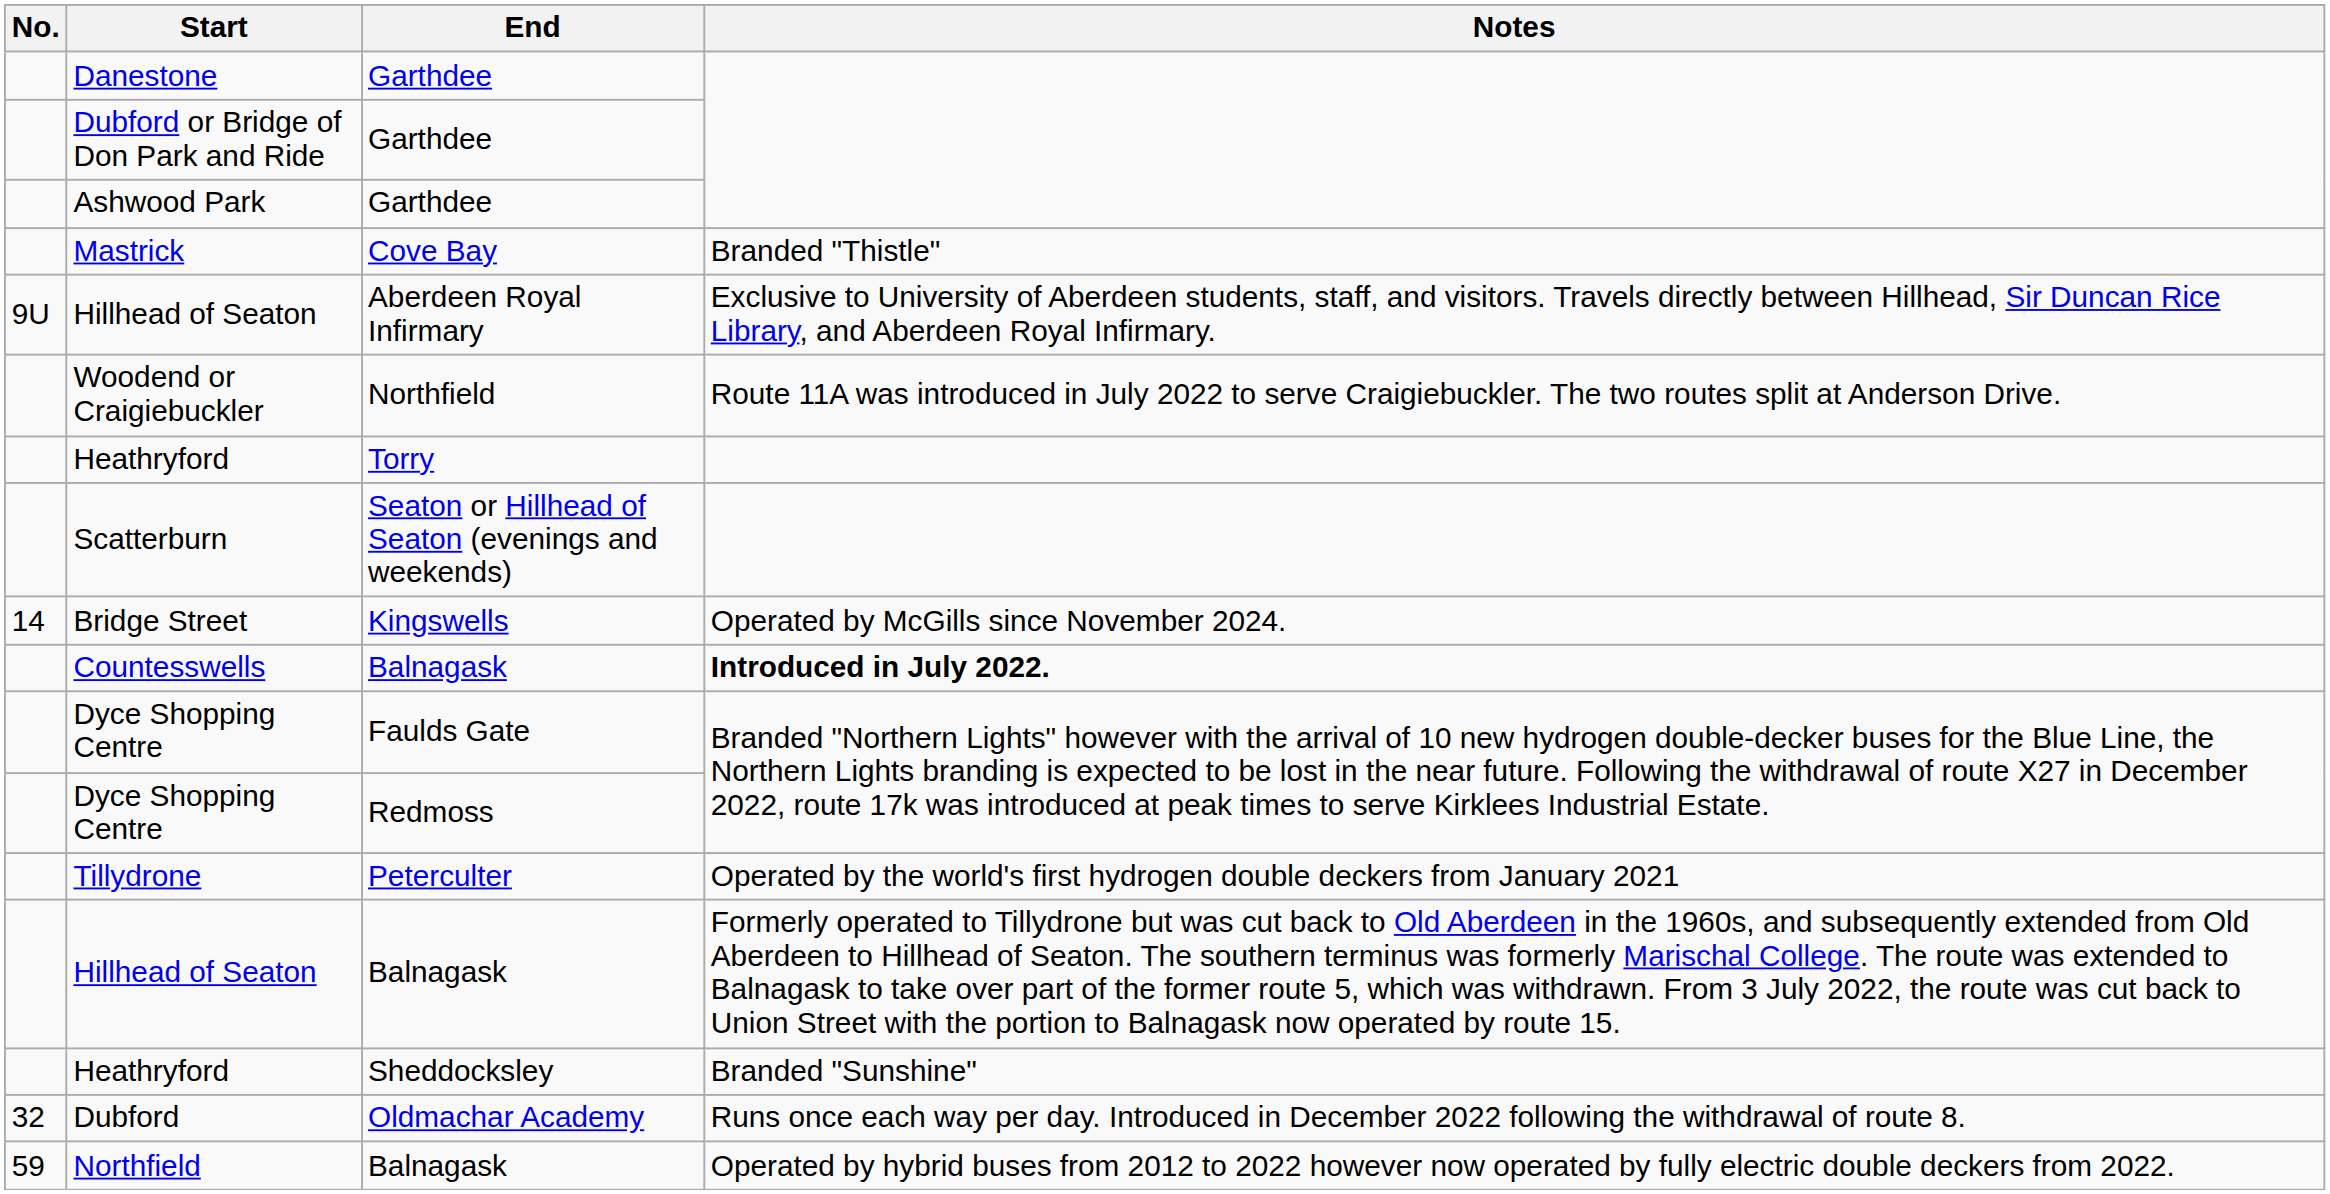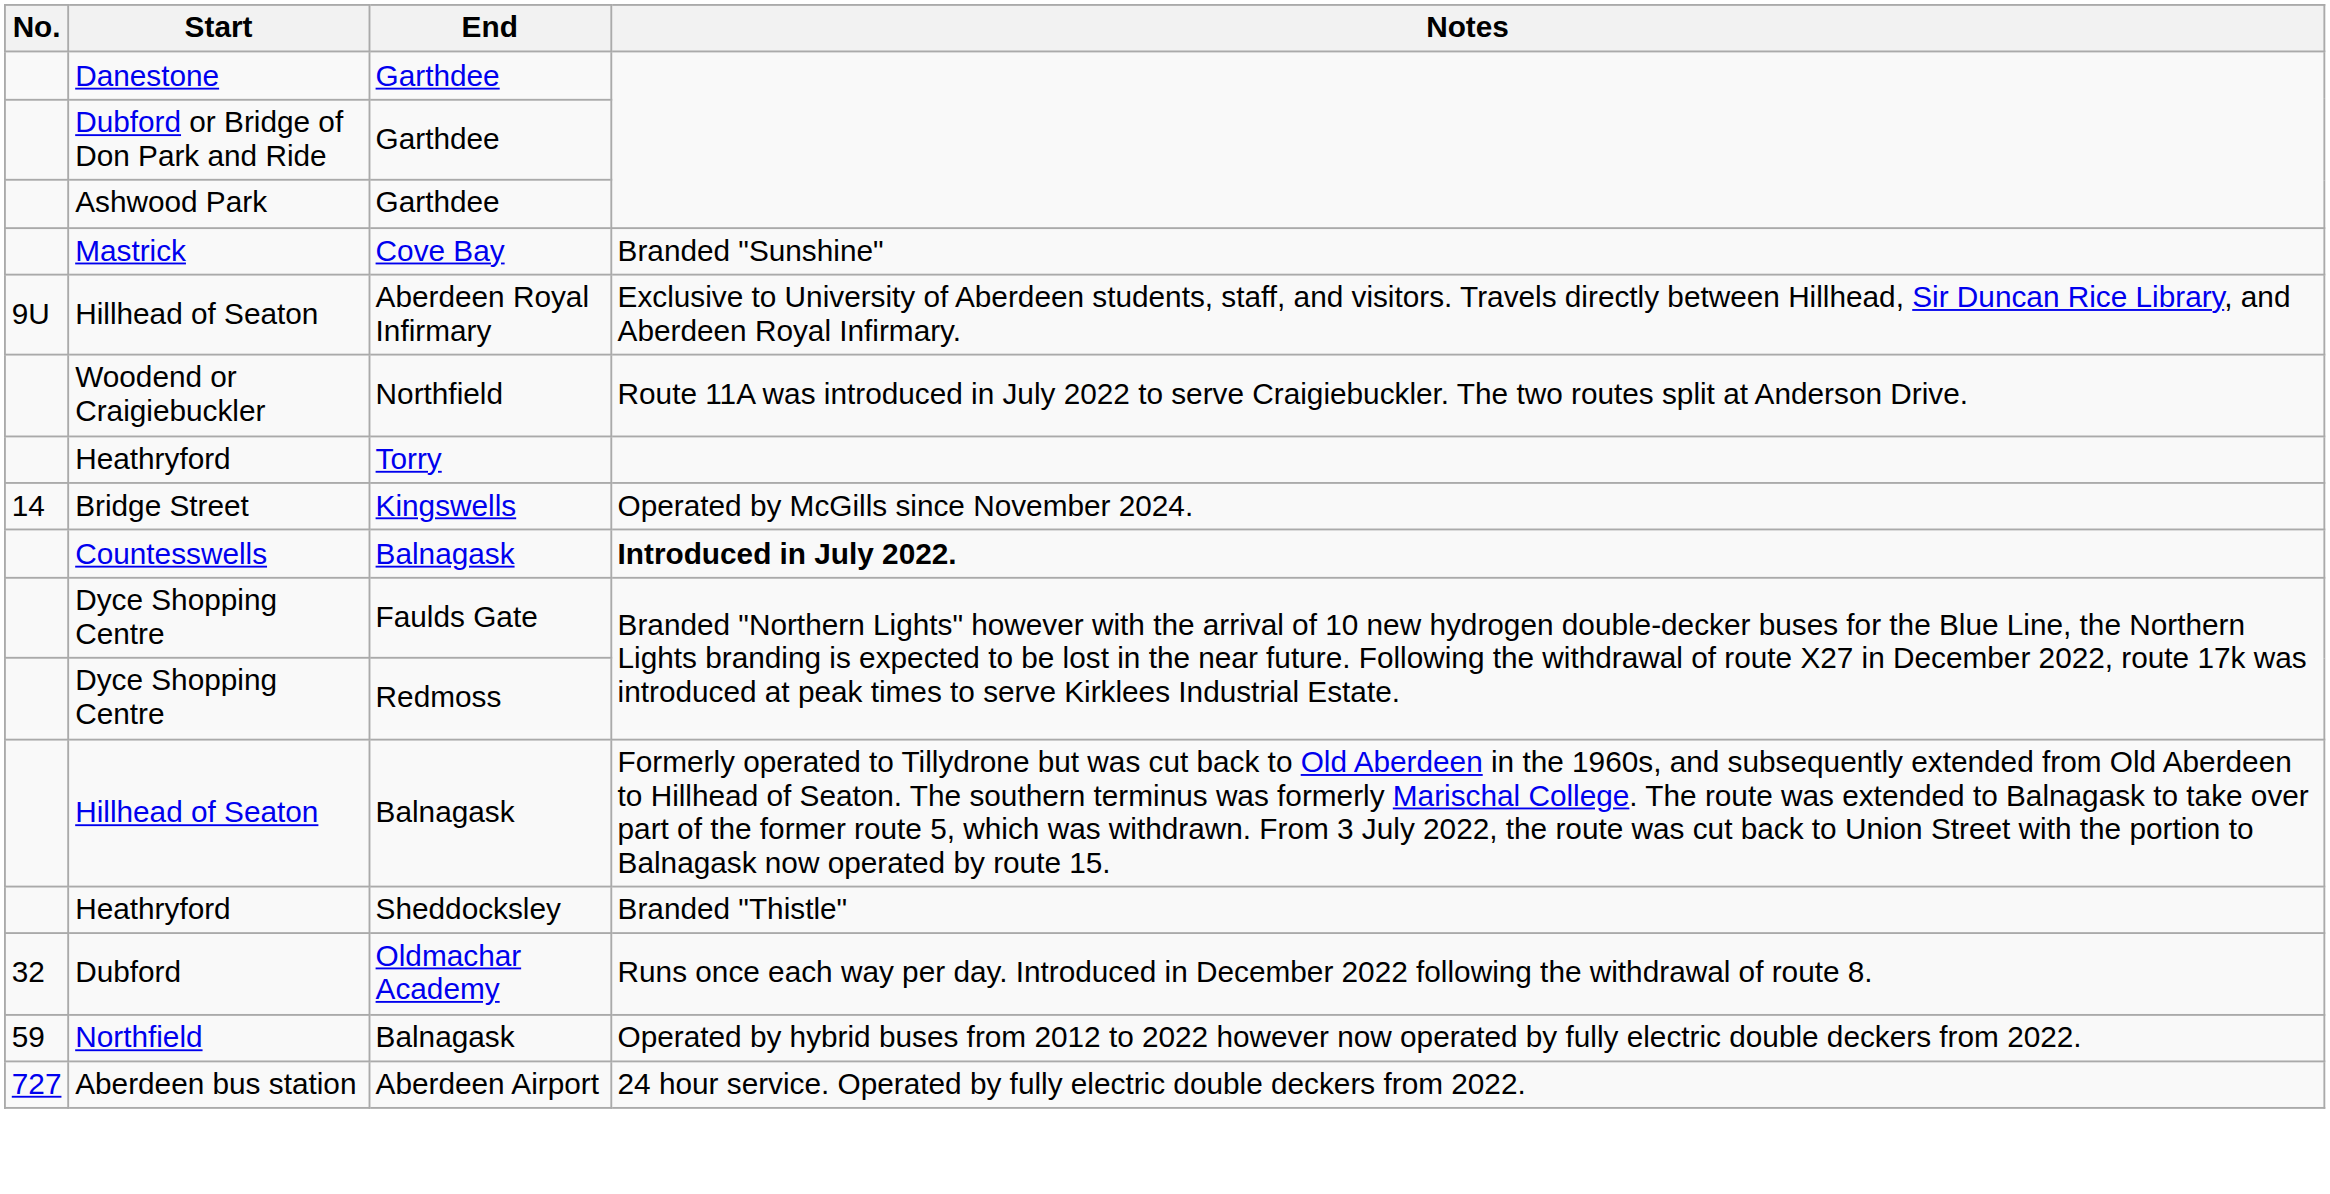Mastrick | Notes: Branded "Thistle" -> Branded "Sunshine"
- row: Scatterburn | Seaton or Hillhead of Seaton (evenings and weekends)
- row: Tillydrone | Peterculter | Operated by the world's first hydrogen double deckers from January 2021
Heathryford / Sheddocksley | Notes: Branded "Sunshine" -> Branded "Thistle"
+ row: 727 | Aberdeen bus station | Aberdeen Airport | 24 hour service. Operated by fully electric double deckers from 2022.
